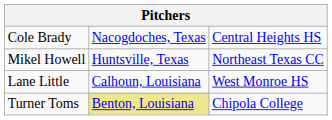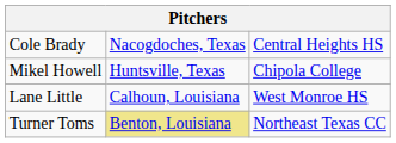Mikel Howell | column 3: Northeast Texas CC -> Chipola College
Turner Toms | column 3: Chipola College -> Northeast Texas CC
